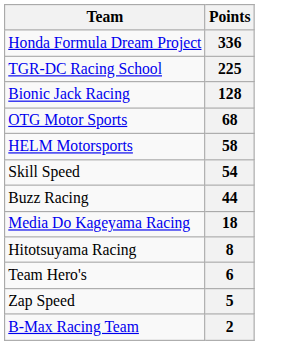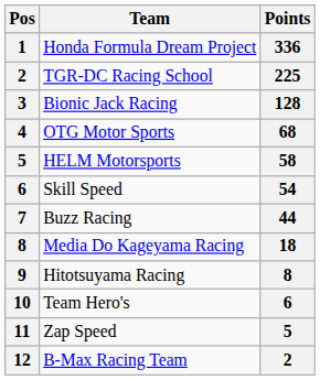+ column: Pos | 1 | 2 | 3 | 4 | 5 | 6 | 7 | 8 | 9 | 10 | 11 | 12
